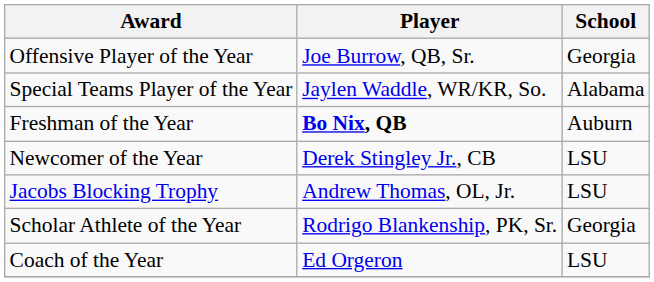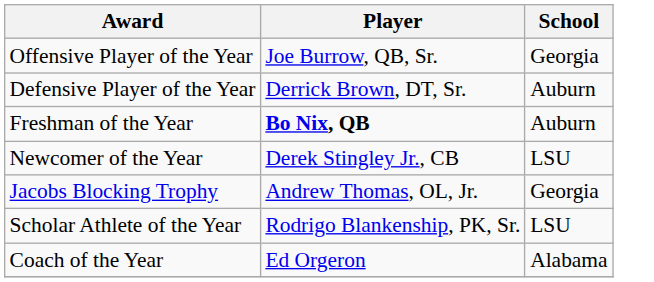+ row: Defensive Player of the Year | Derrick Brown, DT, Sr. | Auburn
- row: Special Teams Player of the Year | Jaylen Waddle, WR/KR, So. | Alabama
Jacobs Blocking Trophy | School: LSU -> Georgia
Scholar Athlete of the Year | School: Georgia -> LSU
Coach of the Year | School: LSU -> Alabama
